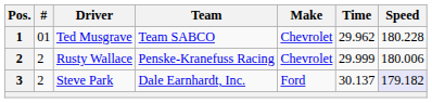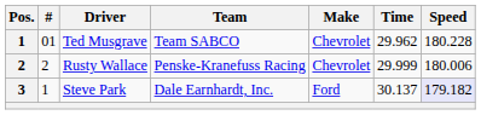Steve Park | #: 2 -> 1
